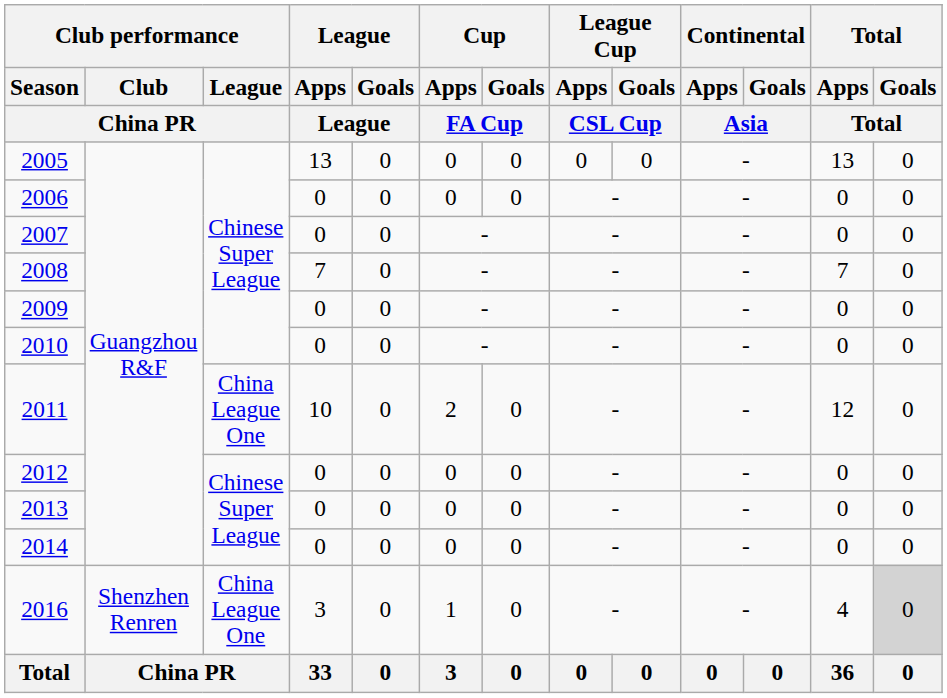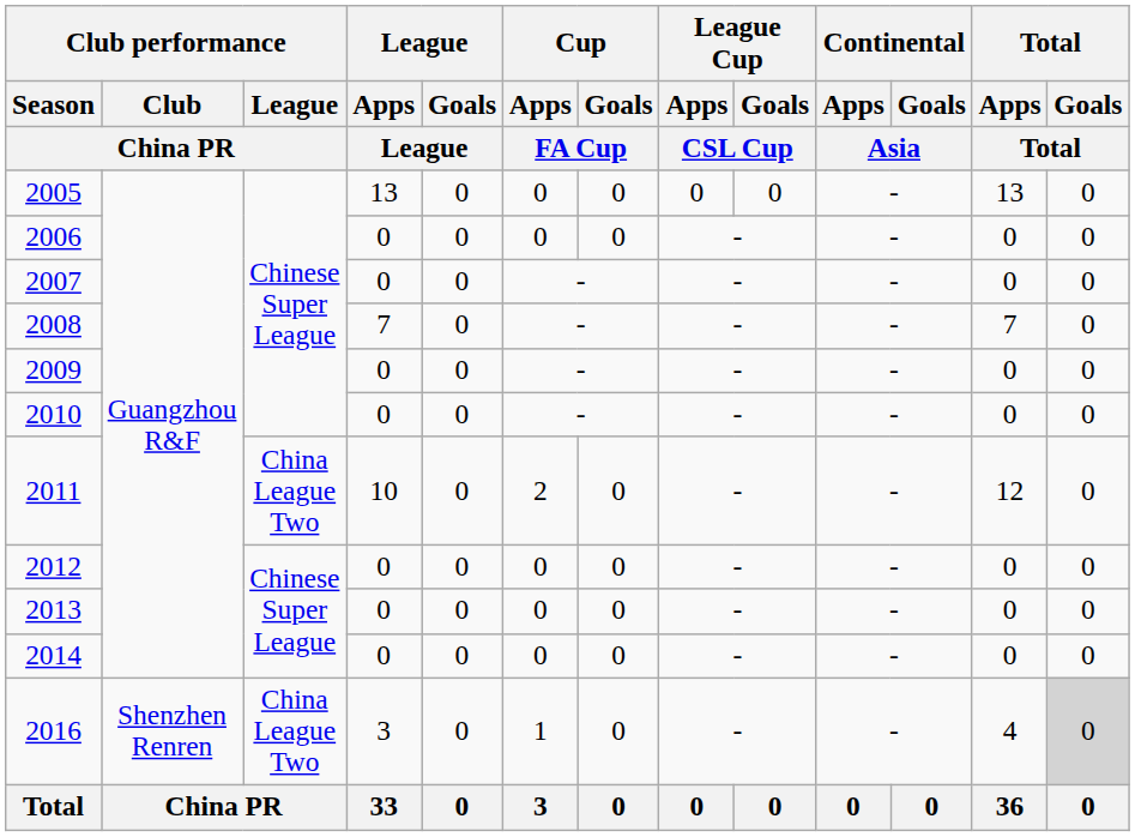2011 | Club performance / League / China PR: China League One -> China League Two
2016 | Club performance / League / China PR: China League One -> China League Two
